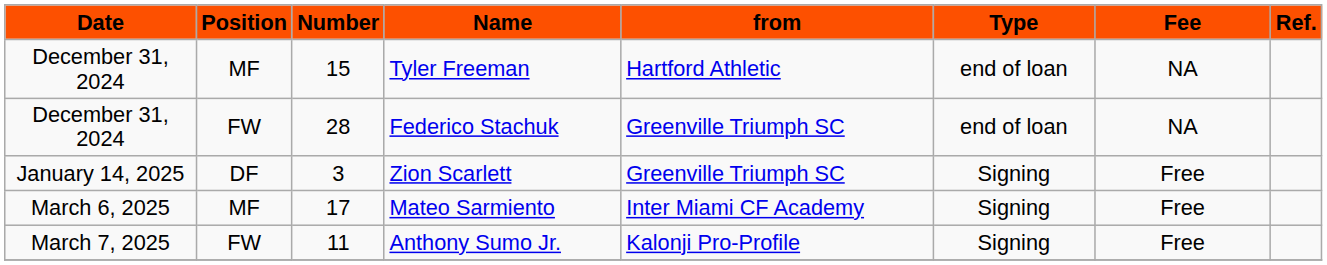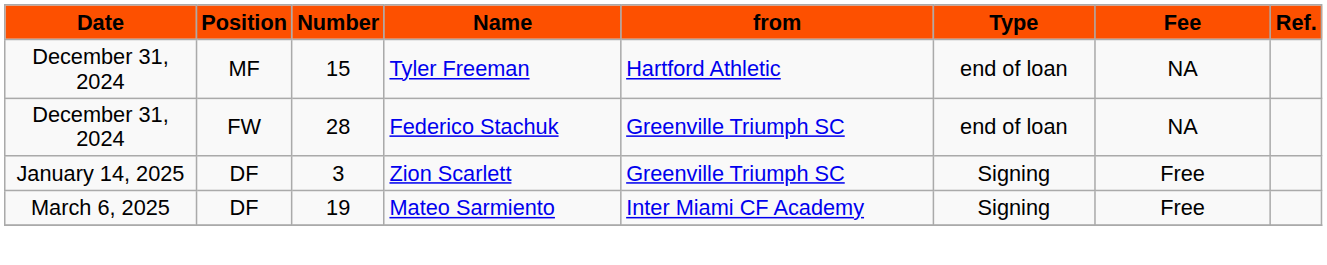Mateo Sarmiento | Position: MF -> DF
Mateo Sarmiento | Number: 17 -> 19
- row: March 7, 2025 | FW | 11 | Anthony Sumo Jr. | Kalonji Pro-Profile | Signing | Free
